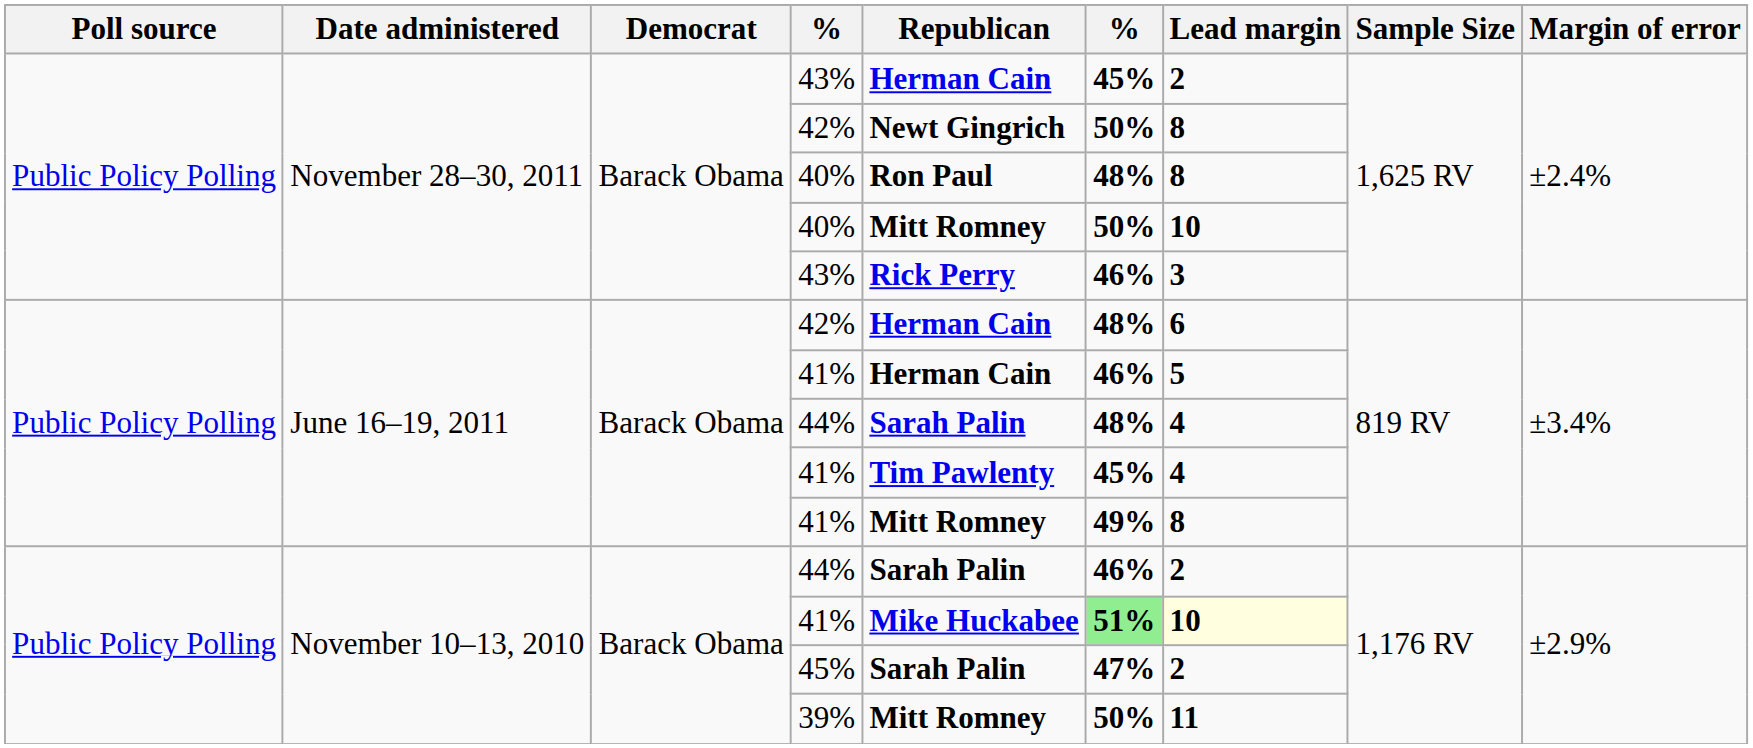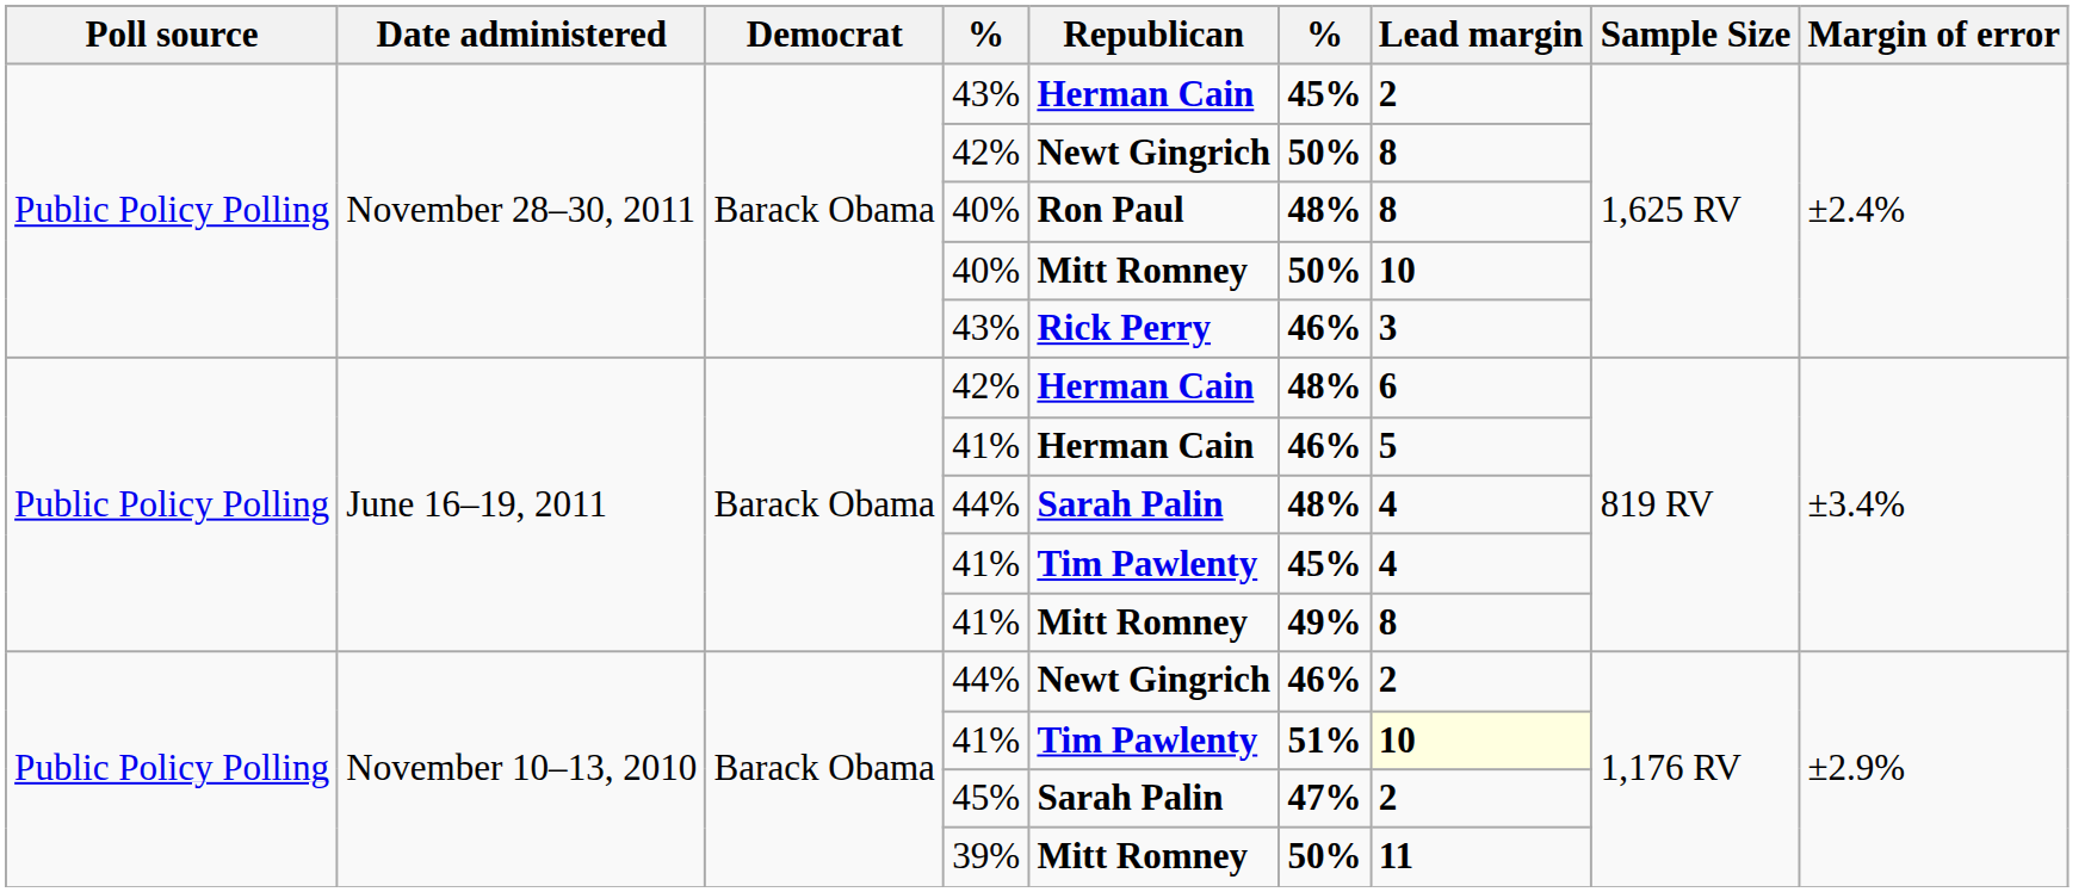November 10–13, 2010 / 44% | Republican: Sarah Palin -> Newt Gingrich
November 10–13, 2010 / 41% | Republican: Mike Huckabee -> Tim Pawlenty
November 10–13, 2010 / 41% | column 6: lightgreen background -> no background
